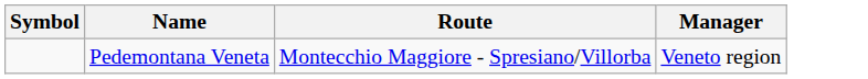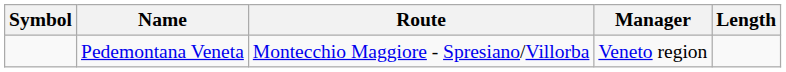+ column: Length
